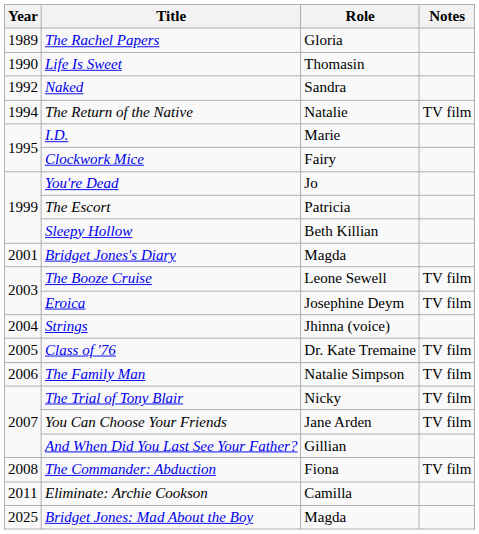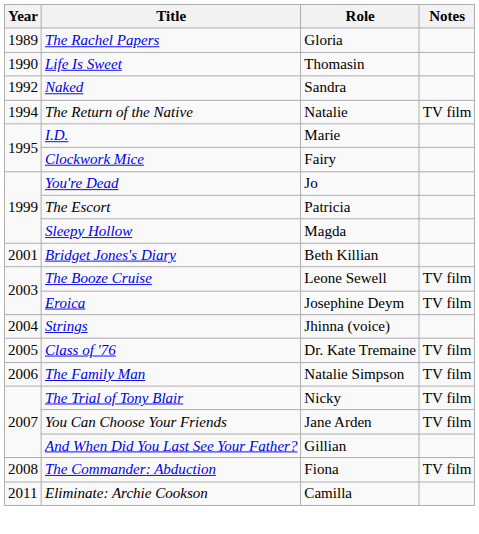Sleepy Hollow | Role: Beth Killian -> Magda
Bridget Jones's Diary | Role: Magda -> Beth Killian
- row: 2025 | Bridget Jones: Mad About the Boy | Magda
